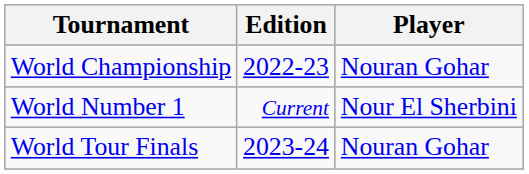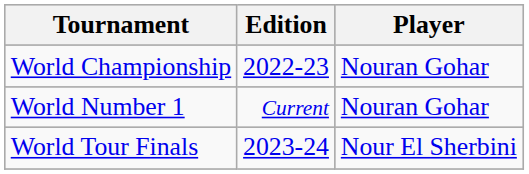World Number 1 | Player: Nour El Sherbini -> Nouran Gohar
World Tour Finals | Player: Nouran Gohar -> Nour El Sherbini
